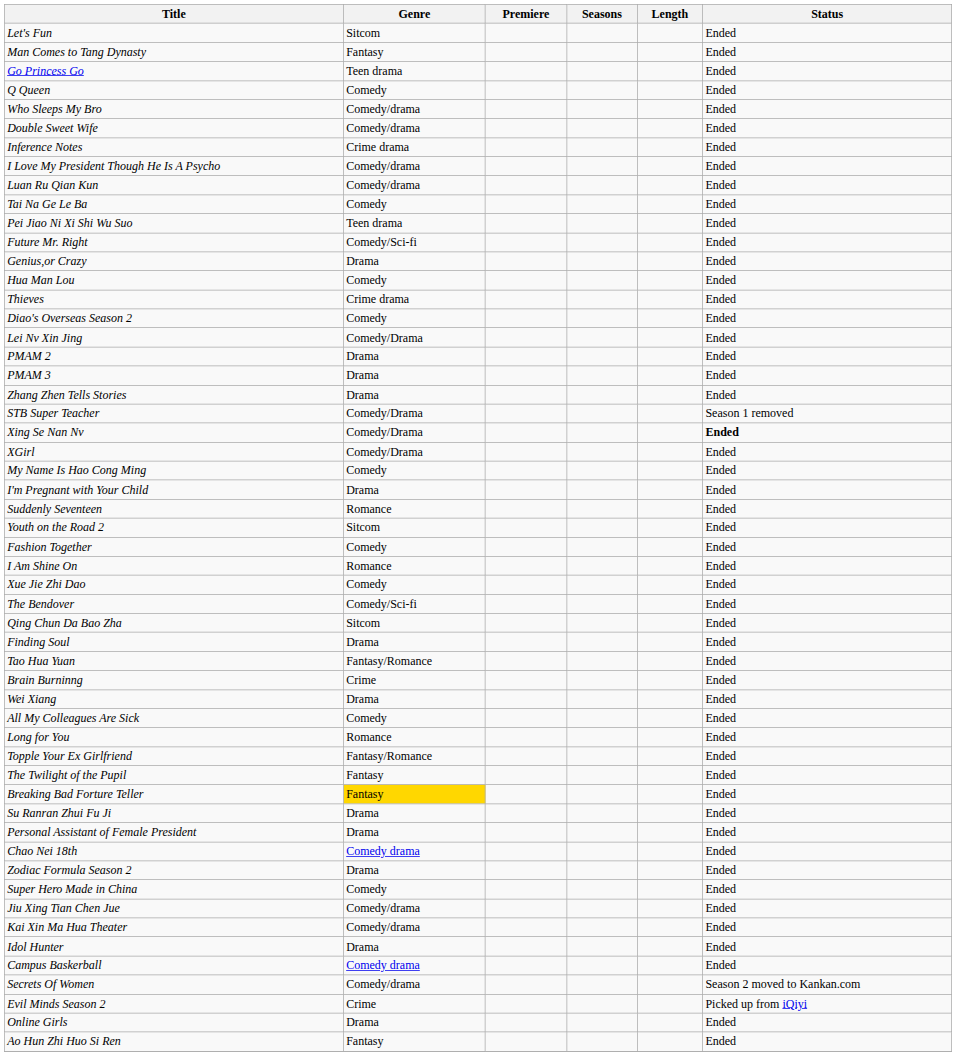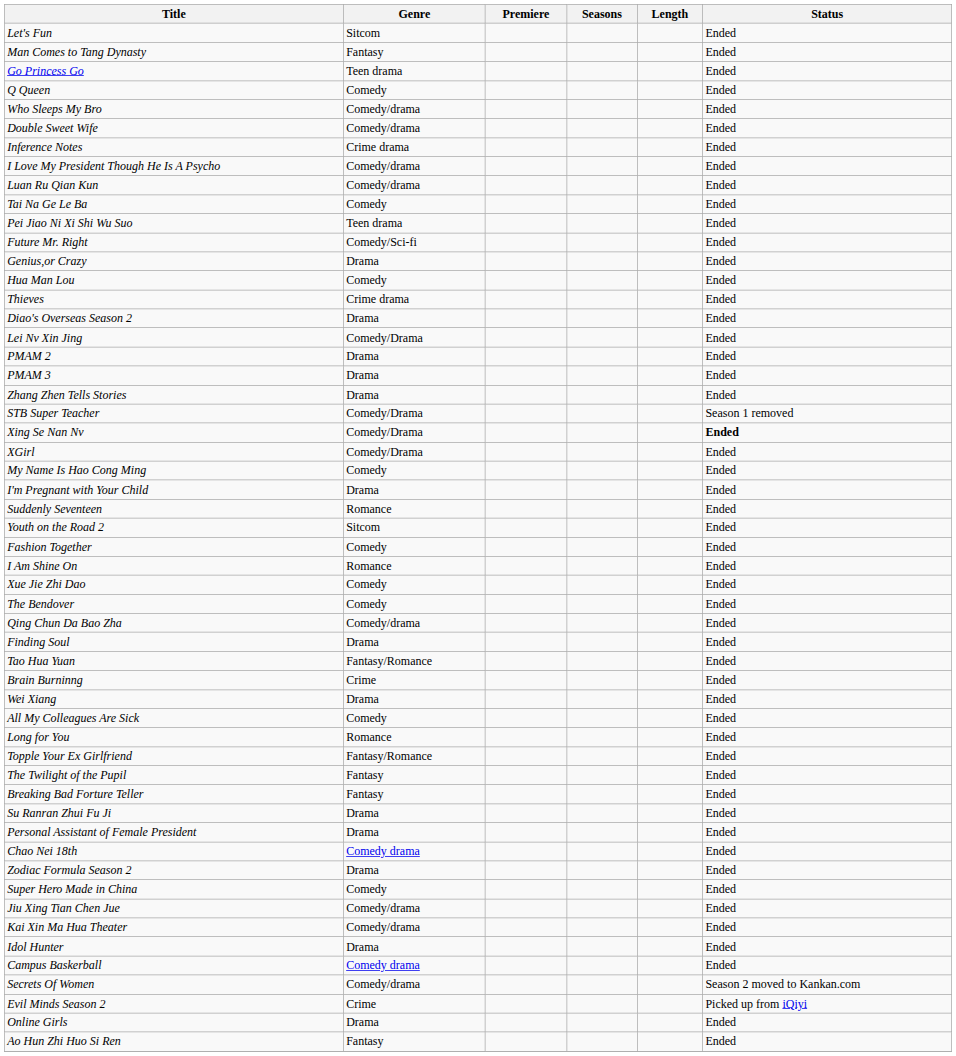Diao's Overseas Season 2 | Genre: Comedy -> Drama
The Bendover | Genre: Comedy/Sci-fi -> Comedy
Qing Chun Da Bao Zha | Genre: Sitcom -> Comedy/drama
Breaking Bad Forture Teller | Genre: gold background -> no background
